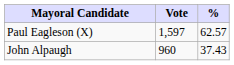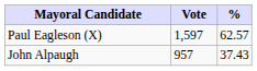John Alpaugh | Vote: 960 -> 957
